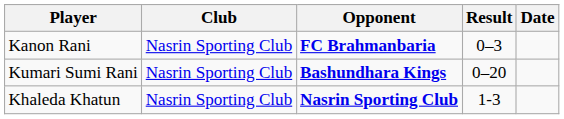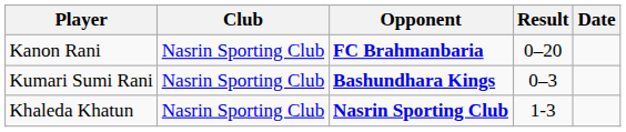Kanon Rani | Result: 0–3 -> 0–20
Kumari Sumi Rani | Result: 0–20 -> 0–3
